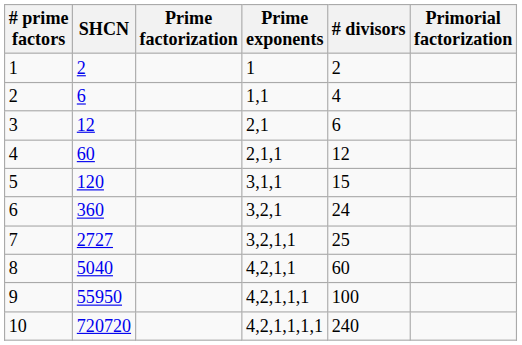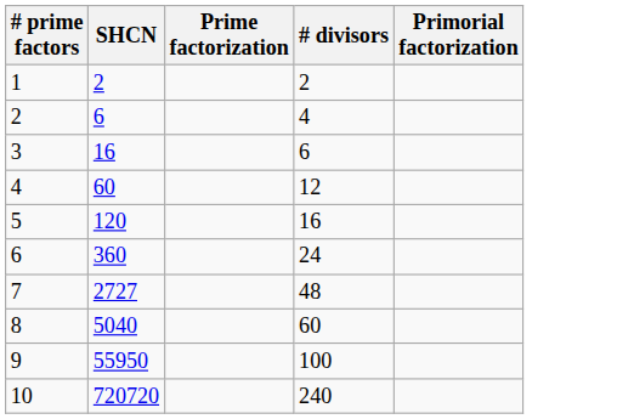- column: Prime exponents | 1 | 1,1 | 2,1 | 2,1,1 | 3,1,1 | 3,2,1 | 3,2,1,1 | 4,2,1,1 | 4,2,1,1,1 | 4,2,1,1,1,1
3 | SHCN: 12 -> 16
5 | # divisors: 15 -> 16
7 | # divisors: 25 -> 48
